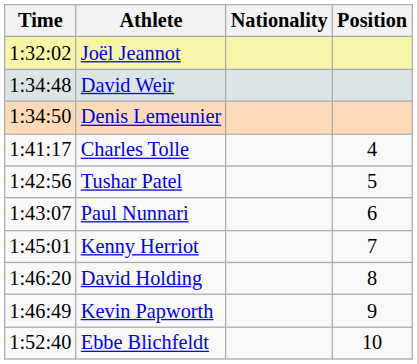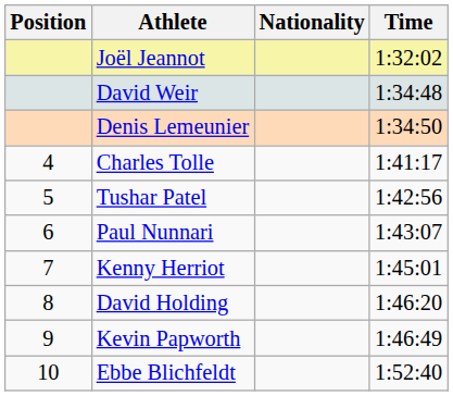columns swapped: Position <-> Time
